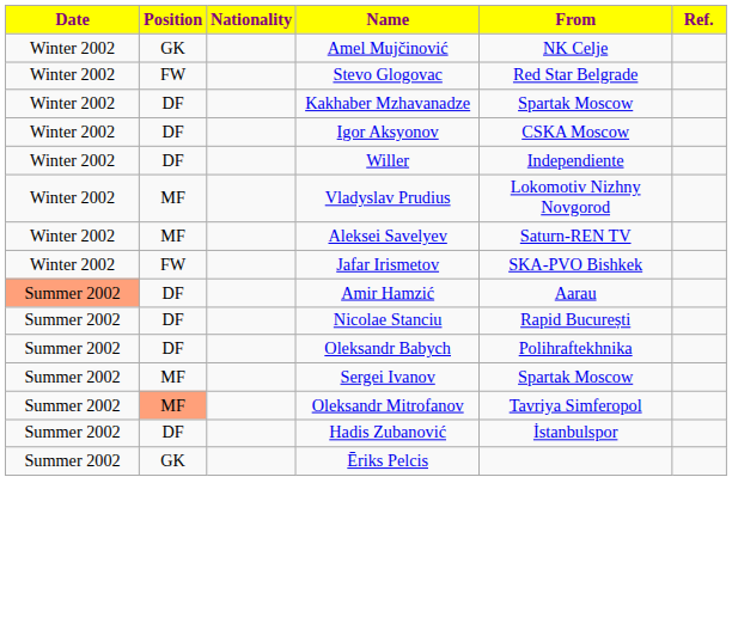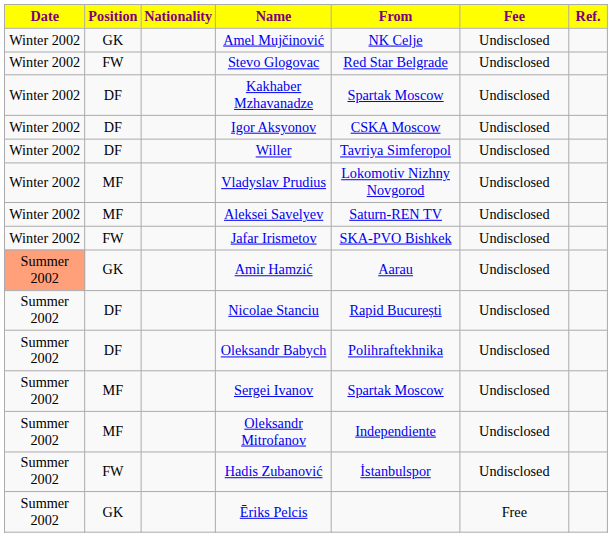+ column: Fee | Undisclosed | Undisclosed | Undisclosed | Undisclosed | Undisclosed | Undisclosed | Undisclosed | Undisclosed | Undisclosed | Undisclosed | Undisclosed | Undisclosed | Undisclosed | Undisclosed | Free
Willer | From: Independiente -> Tavriya Simferopol
Amir Hamzić | Position: DF -> GK
Oleksandr Mitrofanov | Position: lightsalmon background -> no background
Oleksandr Mitrofanov | From: Tavriya Simferopol -> Independiente
Hadis Zubanović | Position: DF -> FW
